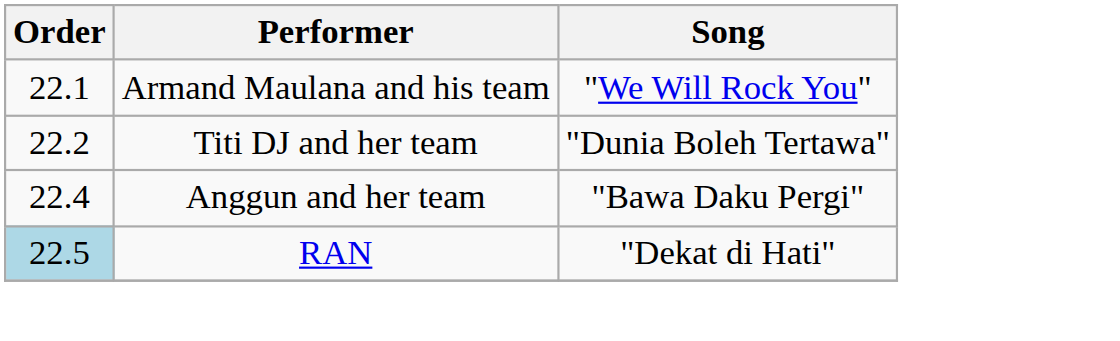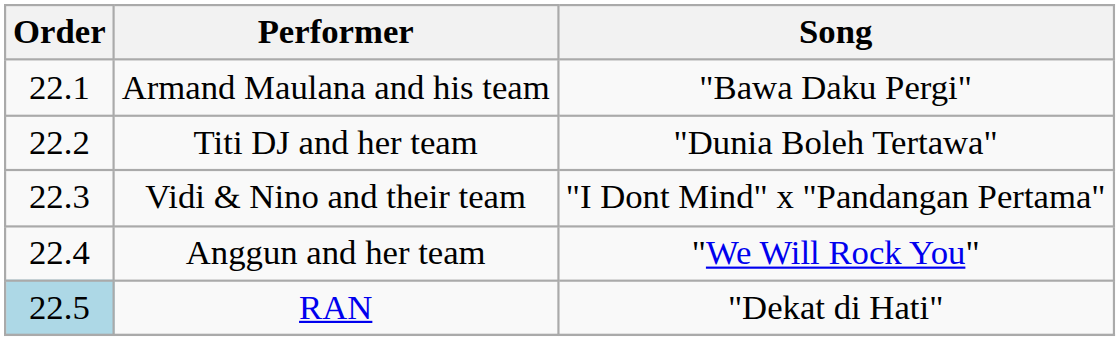Armand Maulana and his team | Song: "We Will Rock You" -> "Bawa Daku Pergi"
+ row: 22.3 | Vidi & Nino and their team | "I Dont Mind" x "Pandangan Pertama"
Anggun and her team | Song: "Bawa Daku Pergi" -> "We Will Rock You"
